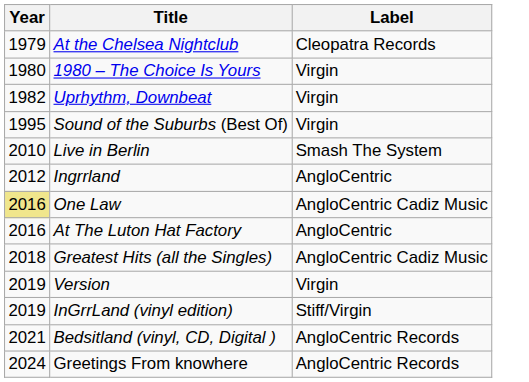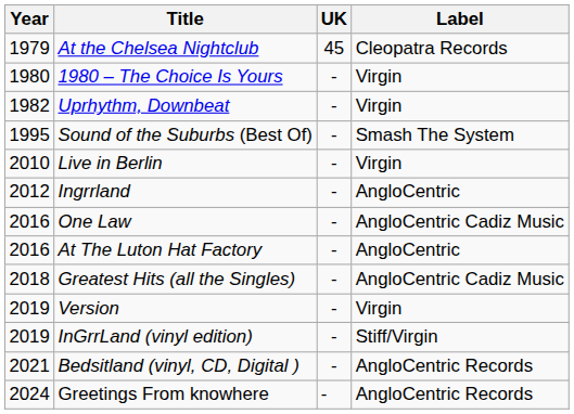+ column: UK | 45 | - | - | - | - | - | - | - | - | - | - | - | -
Sound of the Suburbs (Best Of) | Label: Virgin -> Smash The System
Live in Berlin | Label: Smash The System -> Virgin
One Law | Year: khaki background -> no background
